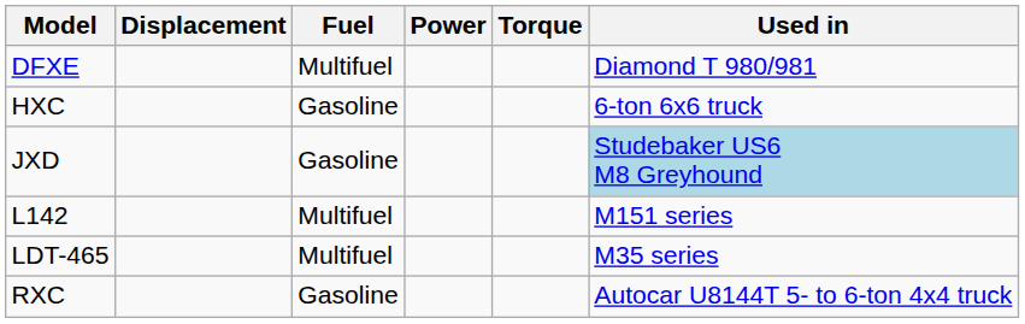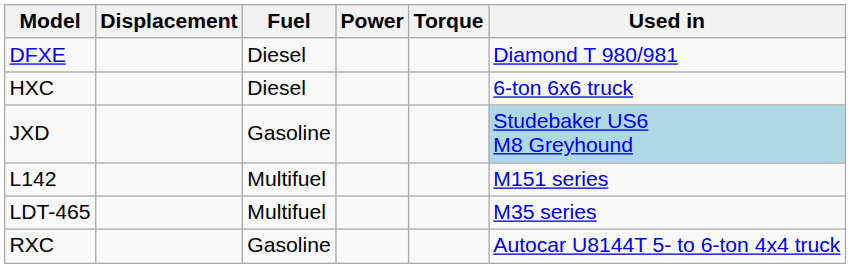DFXE | Fuel: Multifuel -> Diesel
HXC | Fuel: Gasoline -> Diesel
